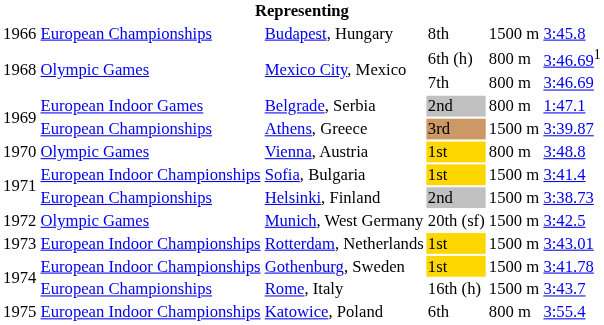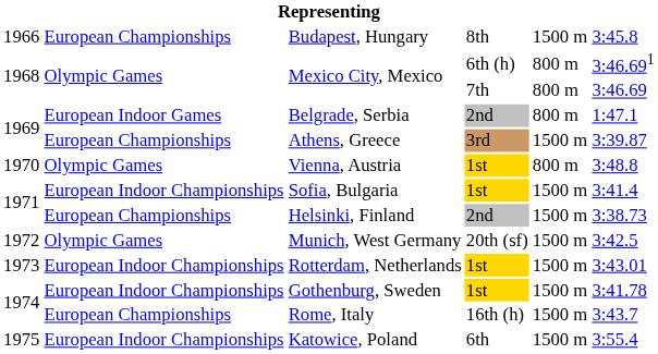Katowice, Poland | column 5: 800 m -> 1500 m
